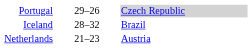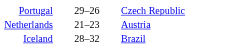Portugal | column 3: lightgrey background -> no background
rows swapped: Iceland <-> Netherlands
